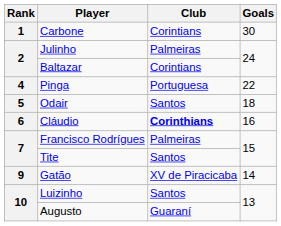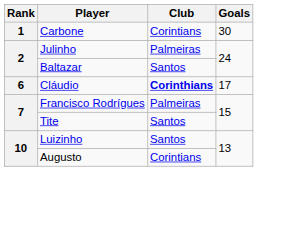Baltazar | Club: Corintians -> Santos
- row: 4 | Pinga | Portuguesa | 22
- row: 5 | Odair | Santos | 18
Cláudio | Goals: 16 -> 17
- row: 9 | Gatão | XV de Piracicaba | 14
Augusto | Club: Guaraní -> Corintians
